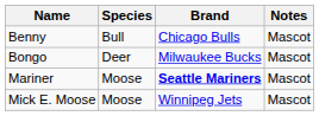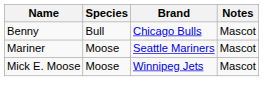- row: Bongo | Deer | Milwaukee Bucks | Mascot
Mariner | Brand: bold -> normal
